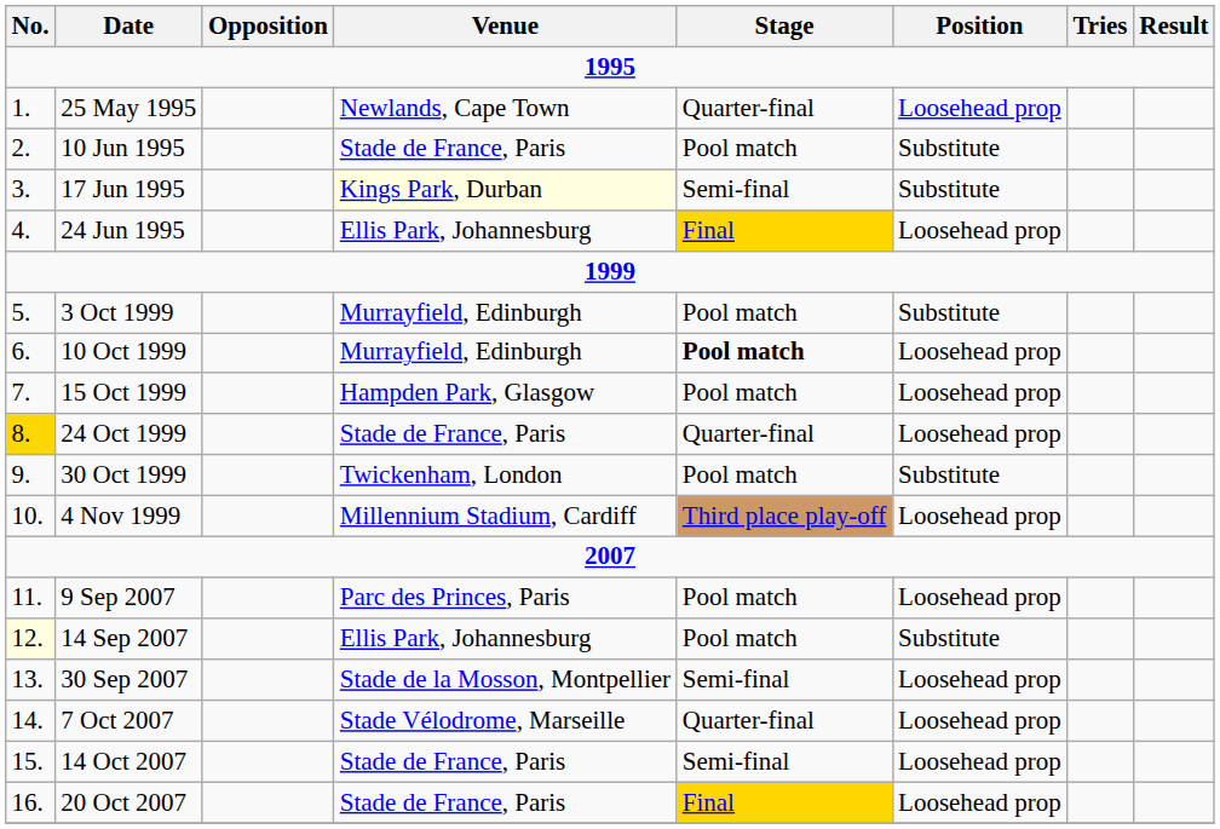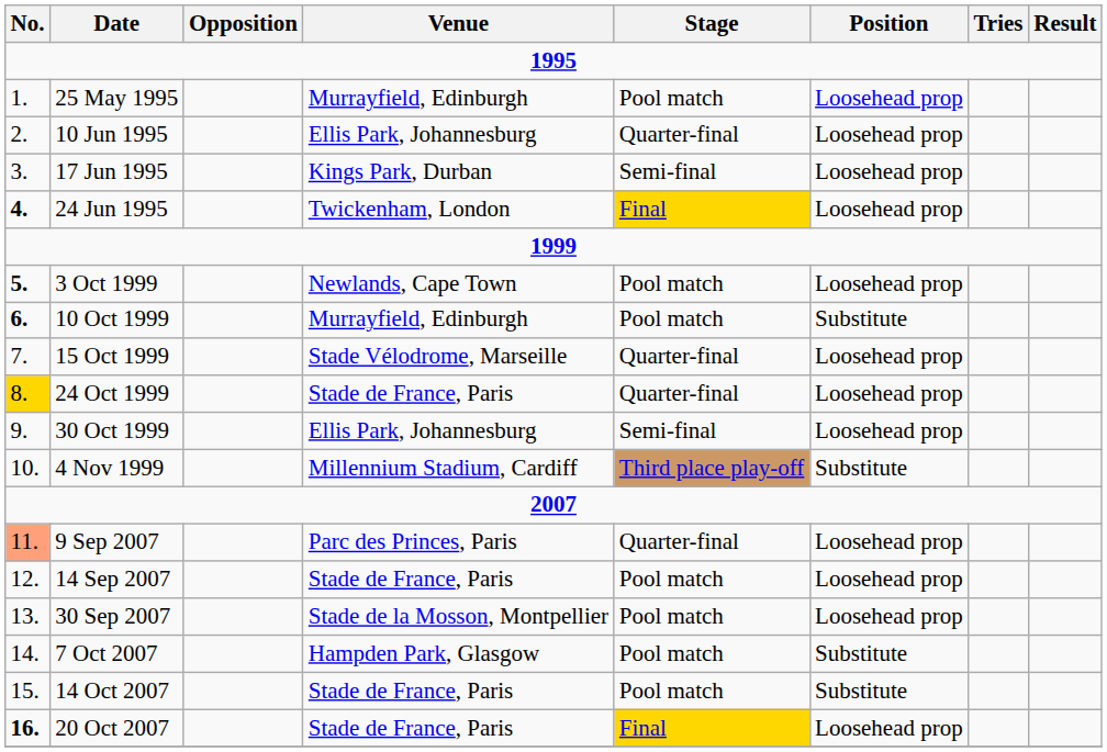25 May 1995 | Venue: Newlands, Cape Town -> Murrayfield, Edinburgh
25 May 1995 | Stage: Quarter-final -> Pool match
10 Jun 1995 | Venue: Stade de France, Paris -> Ellis Park, Johannesburg
10 Jun 1995 | Stage: Pool match -> Quarter-final
10 Jun 1995 | Position: Substitute -> Loosehead prop
17 Jun 1995 | Venue: lightyellow background -> no background
17 Jun 1995 | Position: Substitute -> Loosehead prop
24 Jun 1995 | No.: normal -> bold
24 Jun 1995 | Venue: Ellis Park, Johannesburg -> Twickenham, London
3 Oct 1999 | No.: normal -> bold
3 Oct 1999 | Venue: Murrayfield, Edinburgh -> Newlands, Cape Town
3 Oct 1999 | Position: Substitute -> Loosehead prop
10 Oct 1999 | No.: normal -> bold
10 Oct 1999 | Stage: bold -> normal
10 Oct 1999 | Position: Loosehead prop -> Substitute
15 Oct 1999 | Venue: Hampden Park, Glasgow -> Stade Vélodrome, Marseille
15 Oct 1999 | Stage: Pool match -> Quarter-final
30 Oct 1999 | Venue: Twickenham, London -> Ellis Park, Johannesburg
30 Oct 1999 | Stage: Pool match -> Semi-final
30 Oct 1999 | Position: Substitute -> Loosehead prop
4 Nov 1999 | Position: Loosehead prop -> Substitute
9 Sep 2007 | No.: no background -> lightsalmon background
9 Sep 2007 | Stage: Pool match -> Quarter-final
14 Sep 2007 | No.: lightyellow background -> no background
14 Sep 2007 | Venue: Ellis Park, Johannesburg -> Stade de France, Paris
14 Sep 2007 | Position: Substitute -> Loosehead prop
30 Sep 2007 | Stage: Semi-final -> Pool match
7 Oct 2007 | Venue: Stade Vélodrome, Marseille -> Hampden Park, Glasgow
7 Oct 2007 | Stage: Quarter-final -> Pool match
7 Oct 2007 | Position: Loosehead prop -> Substitute
14 Oct 2007 | Stage: Semi-final -> Pool match
14 Oct 2007 | Position: Loosehead prop -> Substitute
20 Oct 2007 | No.: normal -> bold
